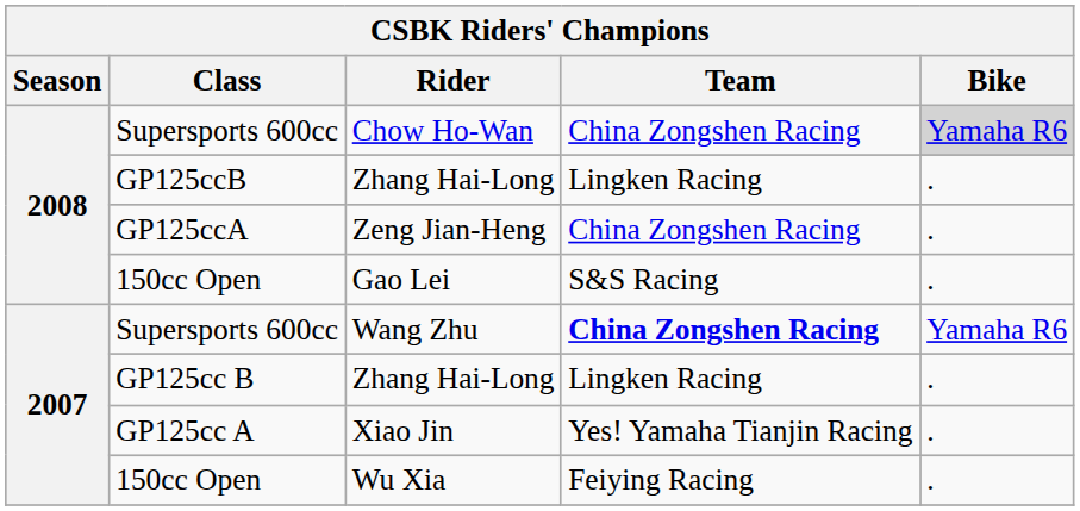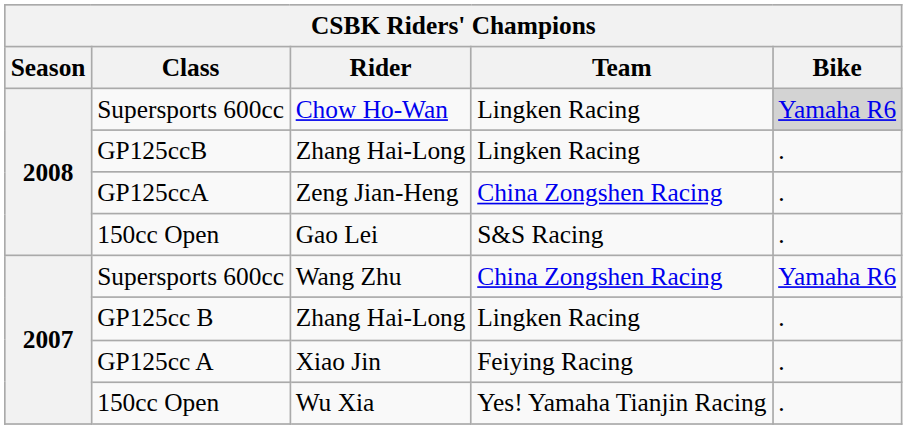Chow Ho-Wan | Team: China Zongshen Racing -> Lingken Racing
Wang Zhu | Team: bold -> normal
Xiao Jin | Team: Yes! Yamaha Tianjin Racing -> Feiying Racing
Wu Xia | Team: Feiying Racing -> Yes! Yamaha Tianjin Racing
